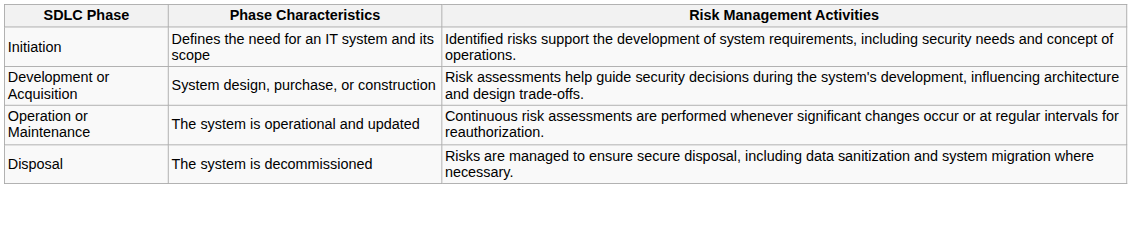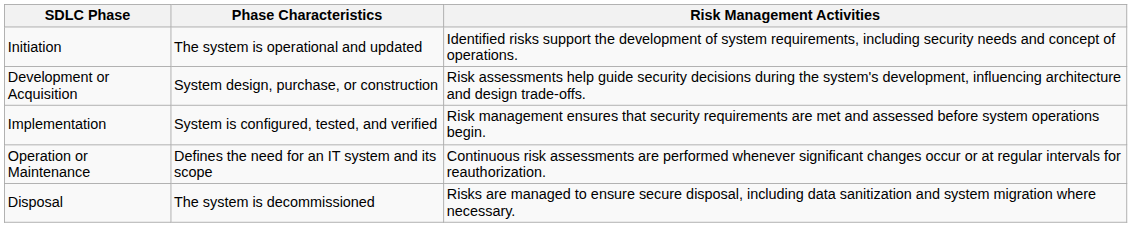Initiation | Phase Characteristics: Defines the need for an IT system and its scope -> The system is operational and updated
+ row: Implementation | System is configured, tested, and verified | Risk management ensures that security requirements are met and assessed before system operations begin.
Operation or Maintenance | Phase Characteristics: The system is operational and updated -> Defines the need for an IT system and its scope
